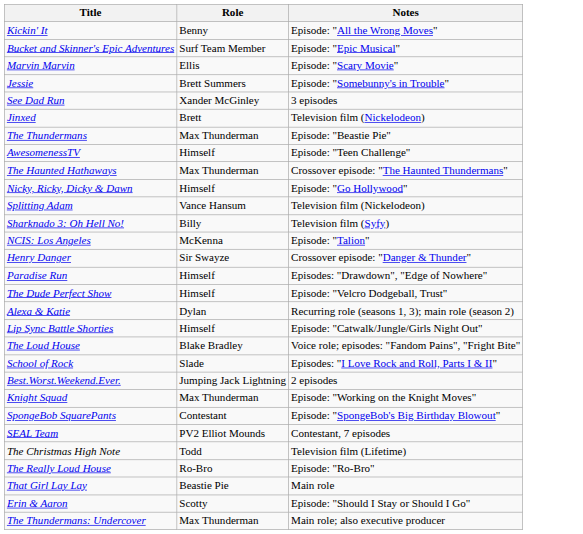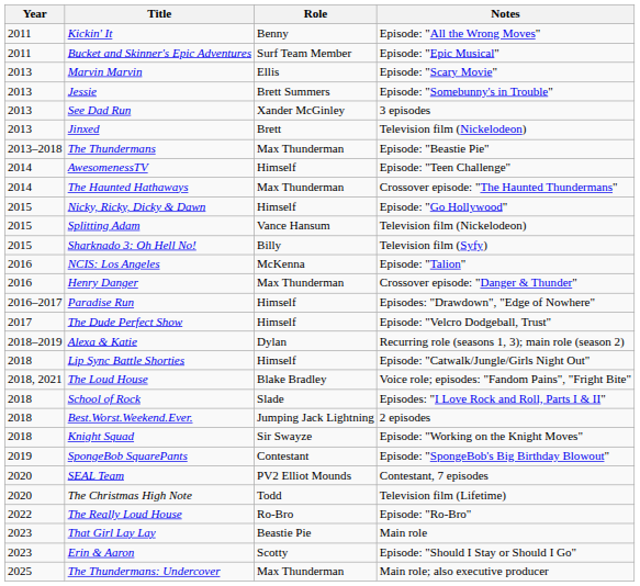+ column: Year | 2011 | 2011 | 2013 | 2013 | 2013 | 2013 | 2013–2018 | 2014 | 2014 | 2015 | 2015 | 2015 | 2016 | 2016 | 2016–2017 | 2017 | 2018–2019 | 2018 | 2018, 2021 | 2018 | 2018 | 2018 | 2019 | 2020 | 2020 | 2022 | 2023 | 2023 | 2025
Henry Danger | Role: Sir Swayze -> Max Thunderman
Knight Squad | Role: Max Thunderman -> Sir Swayze
